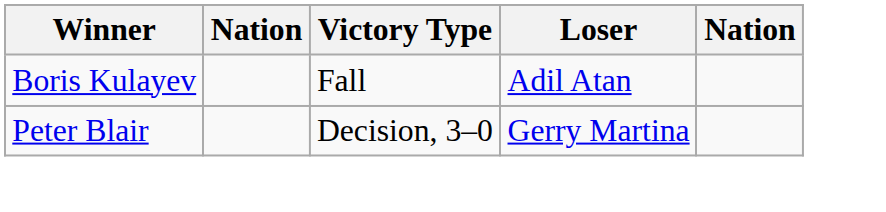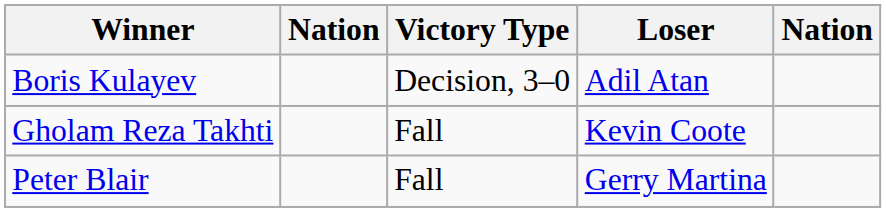Boris Kulayev | Victory Type: Fall -> Decision, 3–0
+ row: Gholam Reza Takhti | Fall | Kevin Coote
Peter Blair | Victory Type: Decision, 3–0 -> Fall
